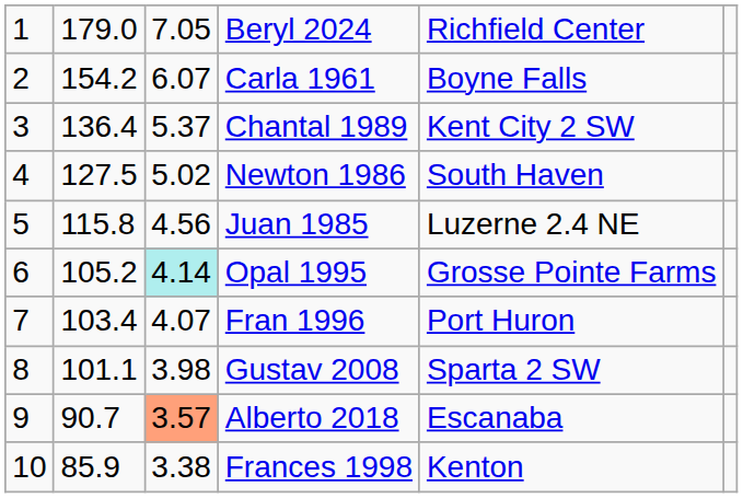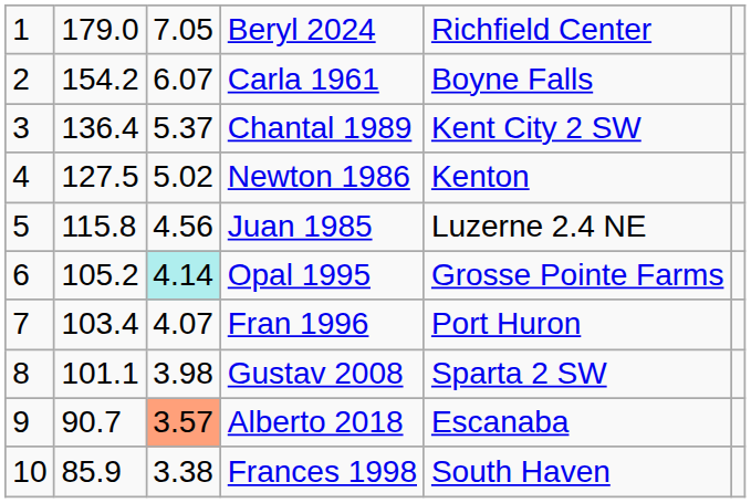Newton 1986 | column 5: South Haven -> Kenton
Frances 1998 | column 5: Kenton -> South Haven
